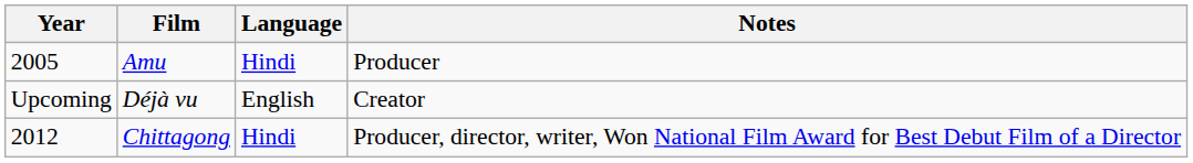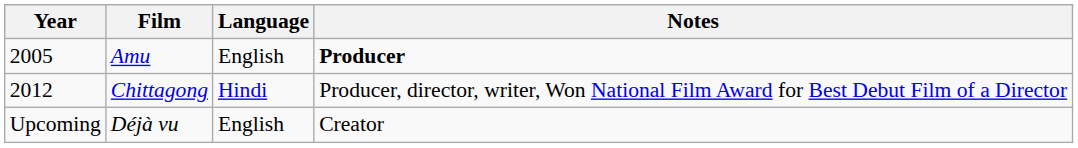Amu | Language: Hindi -> English
Amu | Notes: normal -> bold
rows swapped: Chittagong <-> Déjà vu
